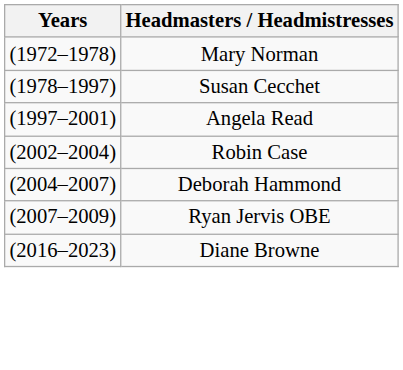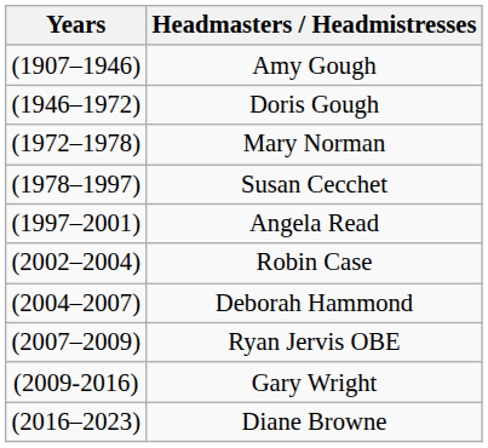+ row: (1907–1946) | Amy Gough
+ row: (1946–1972) | Doris Gough
+ row: (2009-2016) | Gary Wright
